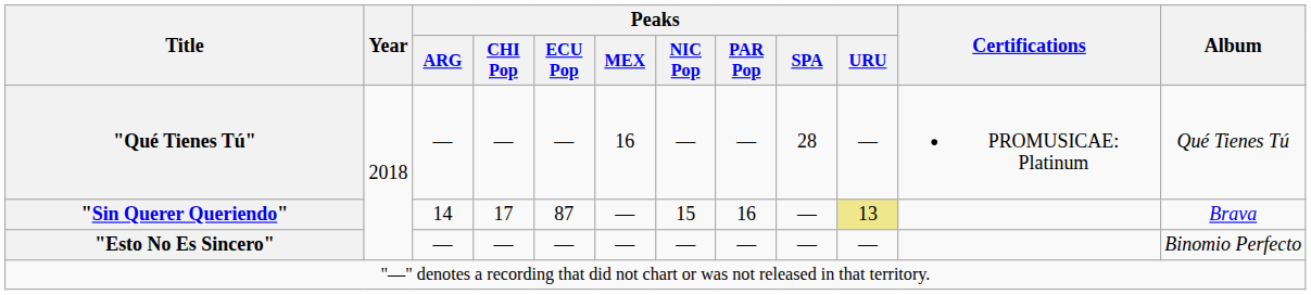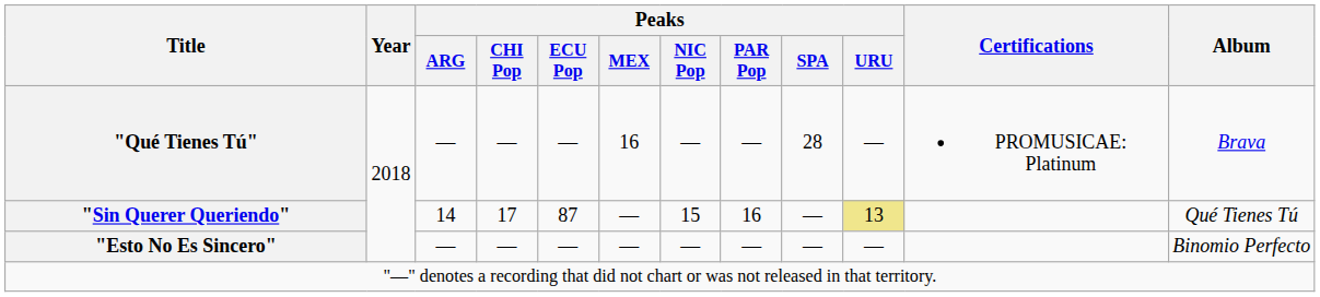"Qué Tienes Tú" | Album: Qué Tienes Tú -> Brava
"Sin Querer Queriendo" | Album: Brava -> Qué Tienes Tú
